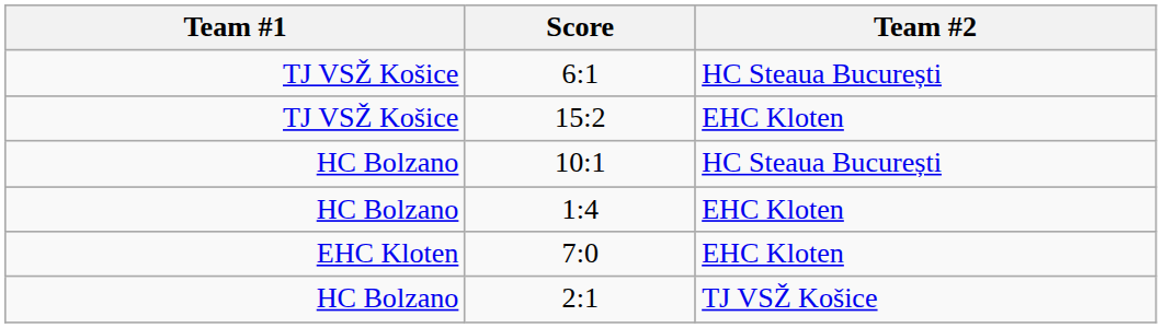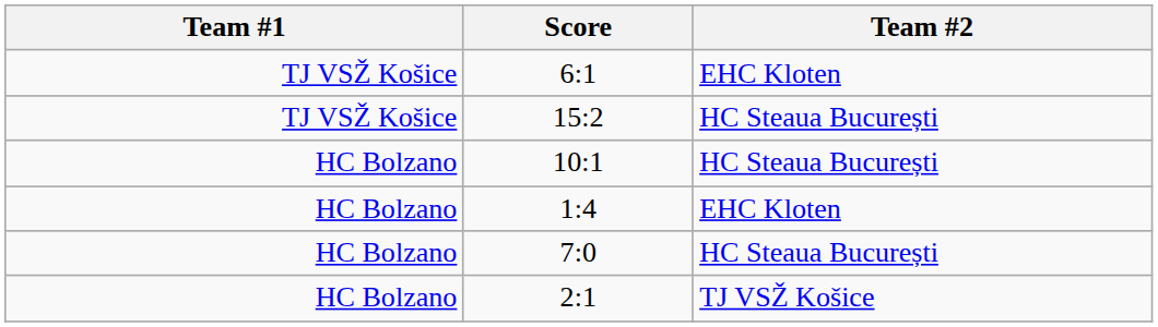6:1 | Team #2: HC Steaua București -> EHC Kloten
15:2 | Team #2: EHC Kloten -> HC Steaua București
7:0 | Team #1: EHC Kloten -> HC Bolzano
7:0 | Team #2: EHC Kloten -> HC Steaua București
